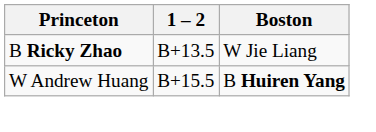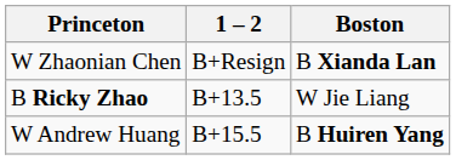+ row: W Zhaonian Chen | B+Resign | B Xianda Lan
